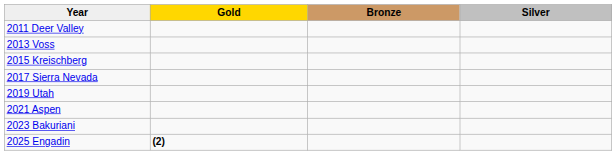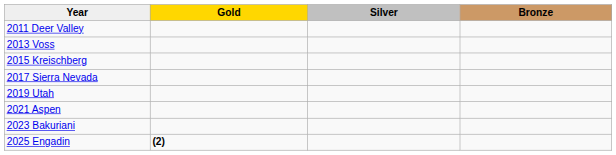columns swapped: Silver <-> Bronze
